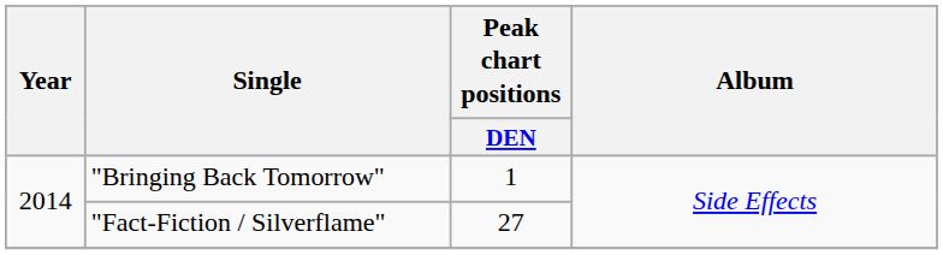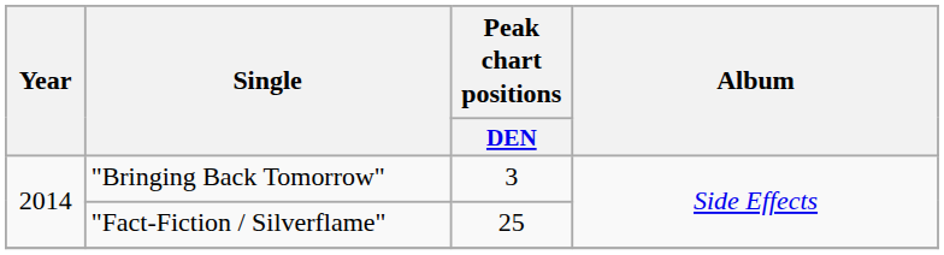"Bringing Back Tomorrow" | Peak chart positions / DEN: 1 -> 3
"Fact-Fiction / Silverflame" | Peak chart positions / DEN: 27 -> 25
